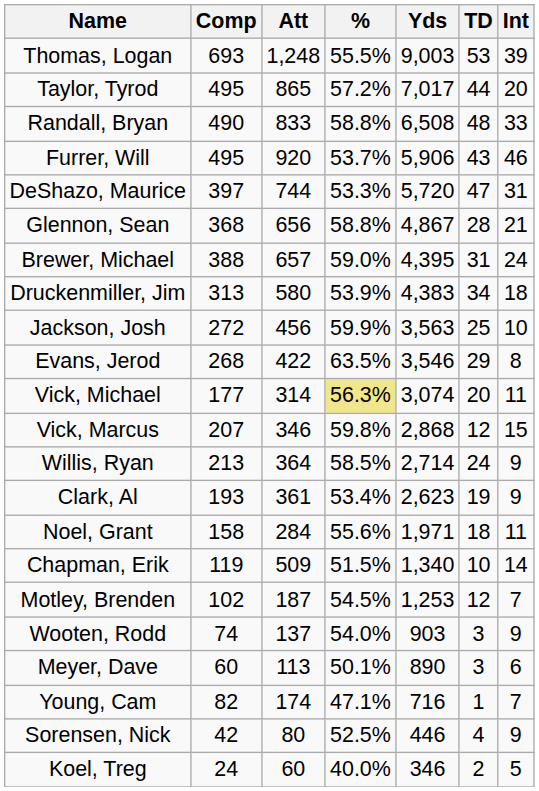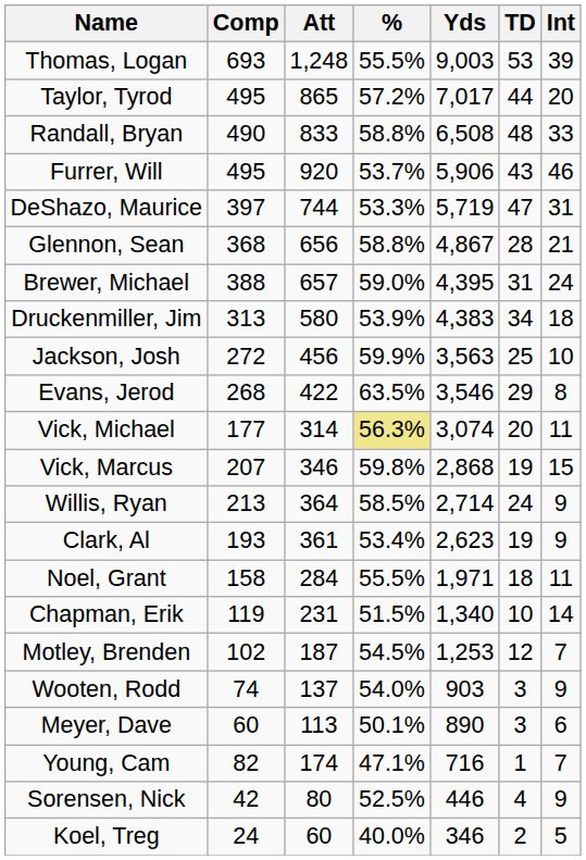DeShazo, Maurice | Yds: 5,720 -> 5,719
Vick, Marcus | TD: 12 -> 19
Noel, Grant | %: 55.6% -> 55.5%
Chapman, Erik | Att: 509 -> 231
